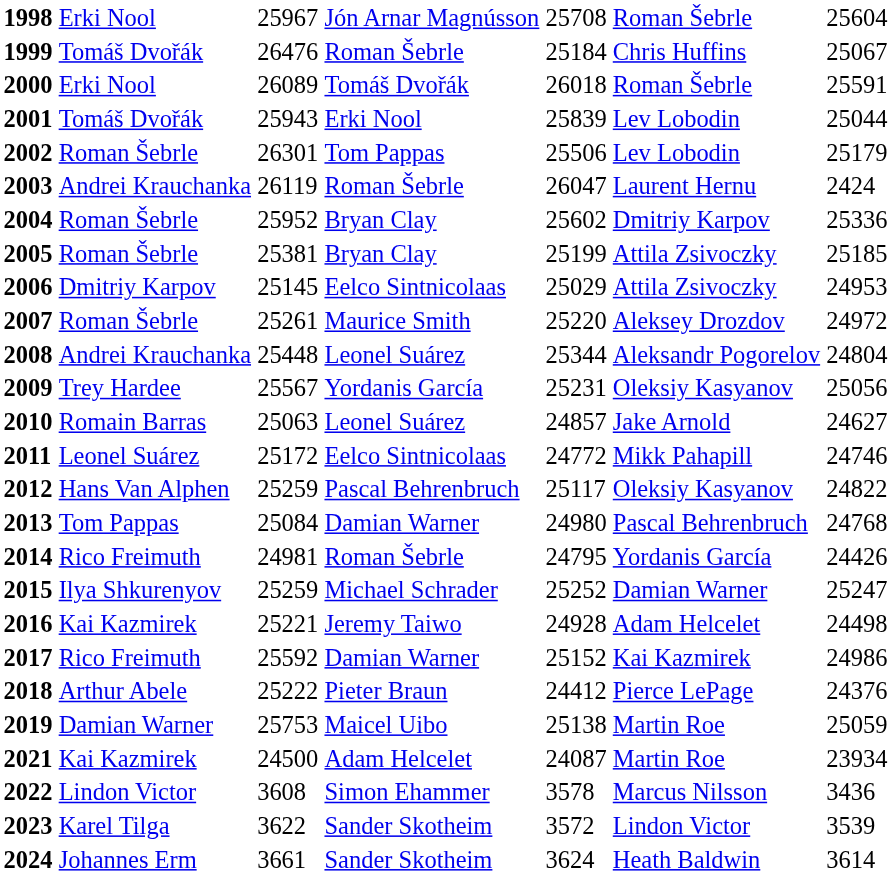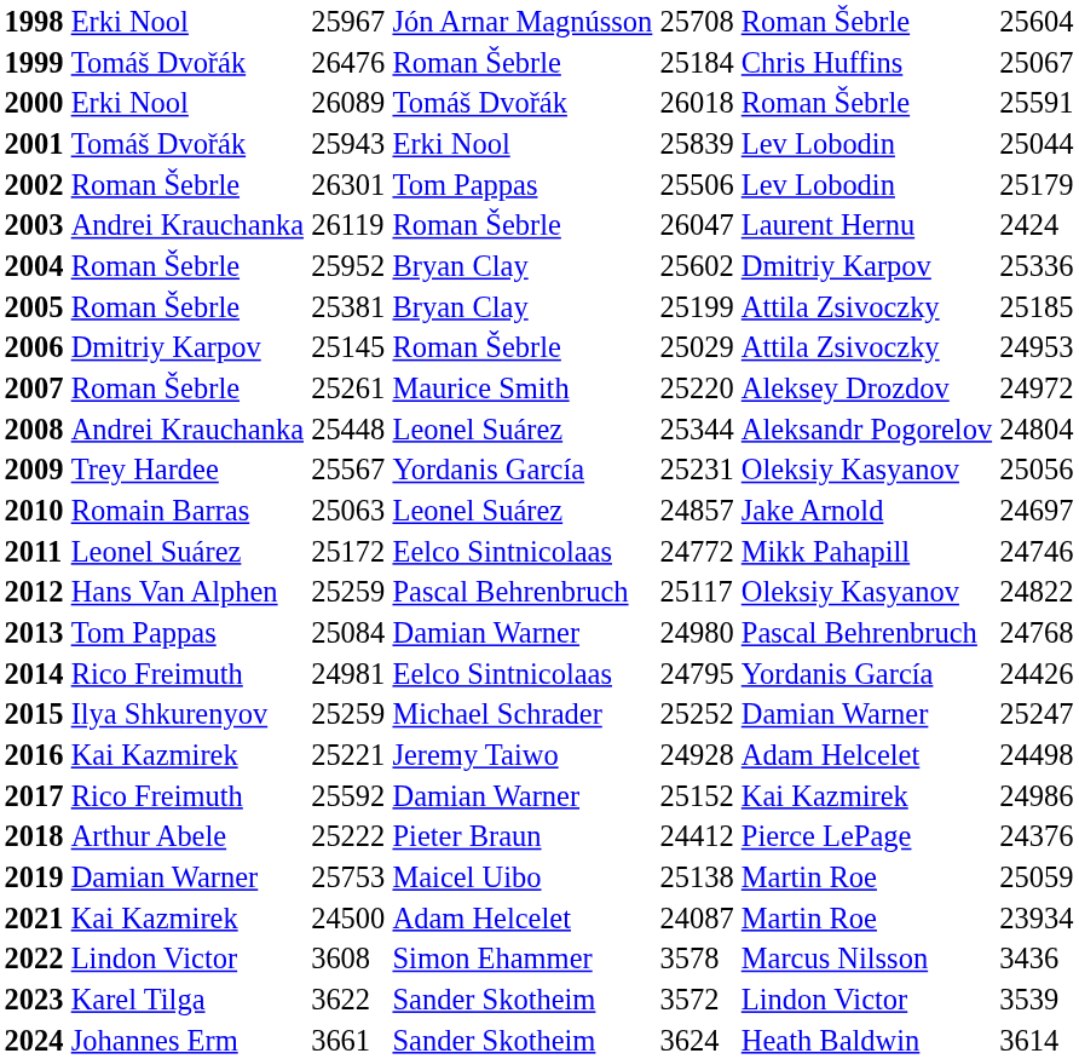2006 | column 4: Eelco Sintnicolaas -> Roman Šebrle
2010 | column 7: 24627 -> 24697
2014 | column 4: Roman Šebrle -> Eelco Sintnicolaas
